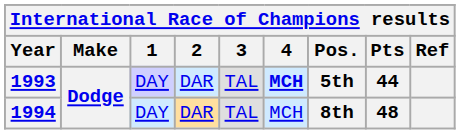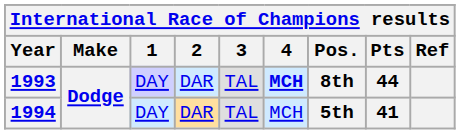1993 | Pos.: 5th -> 8th
1994 | Pos.: 8th -> 5th
1994 | Pts: 48 -> 41
